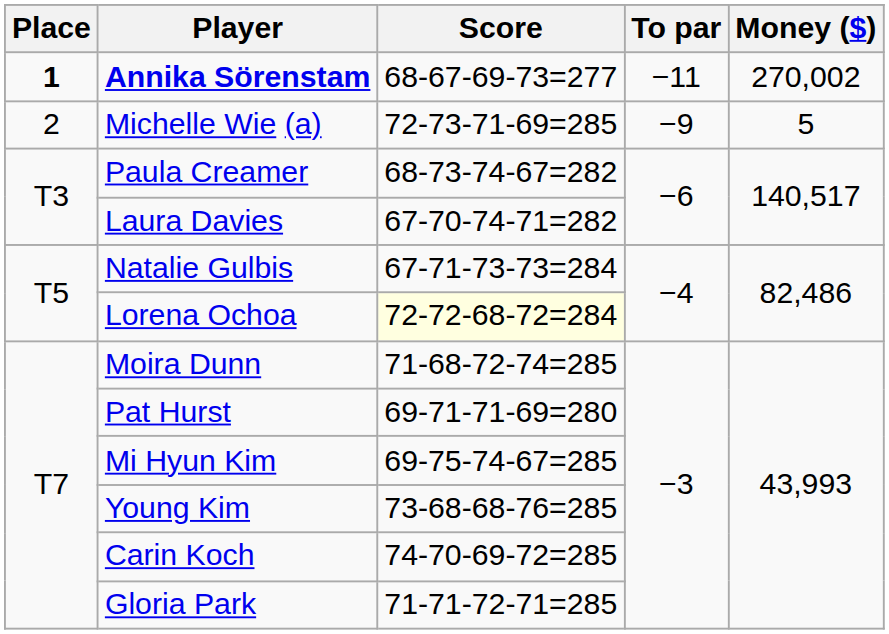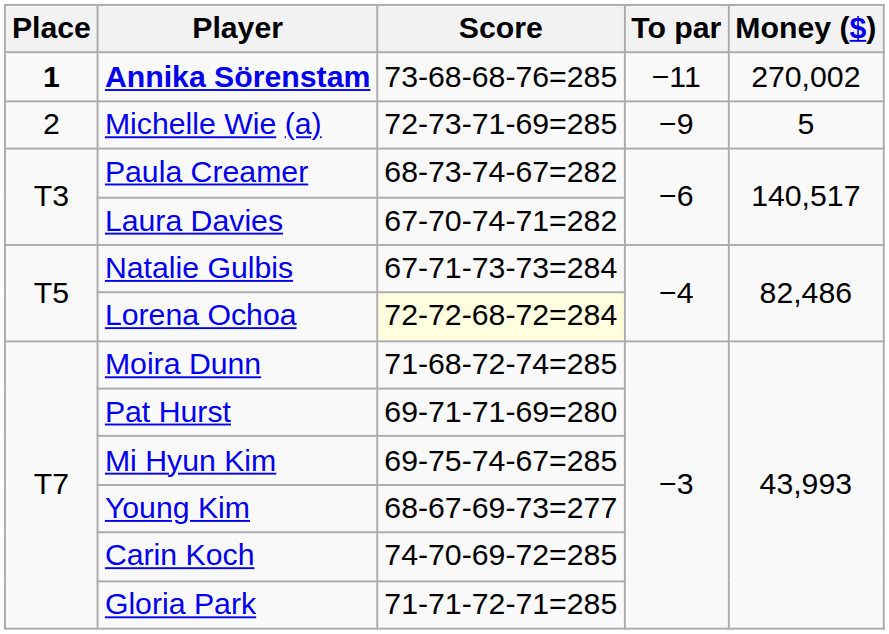Annika Sörenstam | Score: 68-67-69-73=277 -> 73-68-68-76=285
Young Kim | Score: 73-68-68-76=285 -> 68-67-69-73=277
